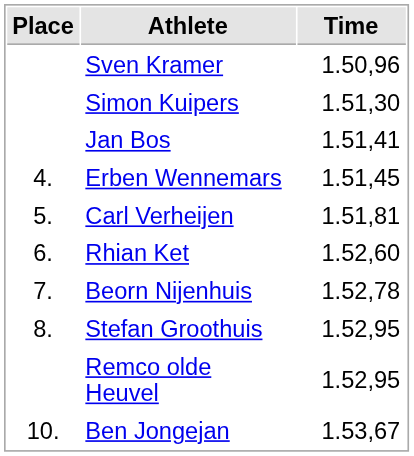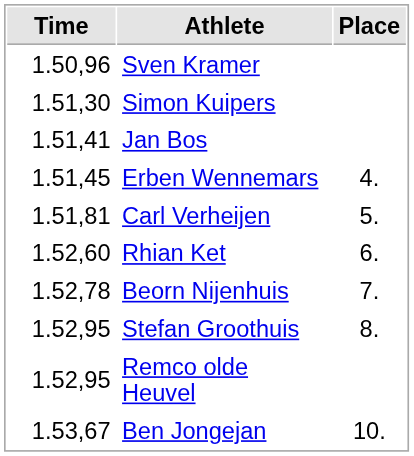columns swapped: Place <-> Time
